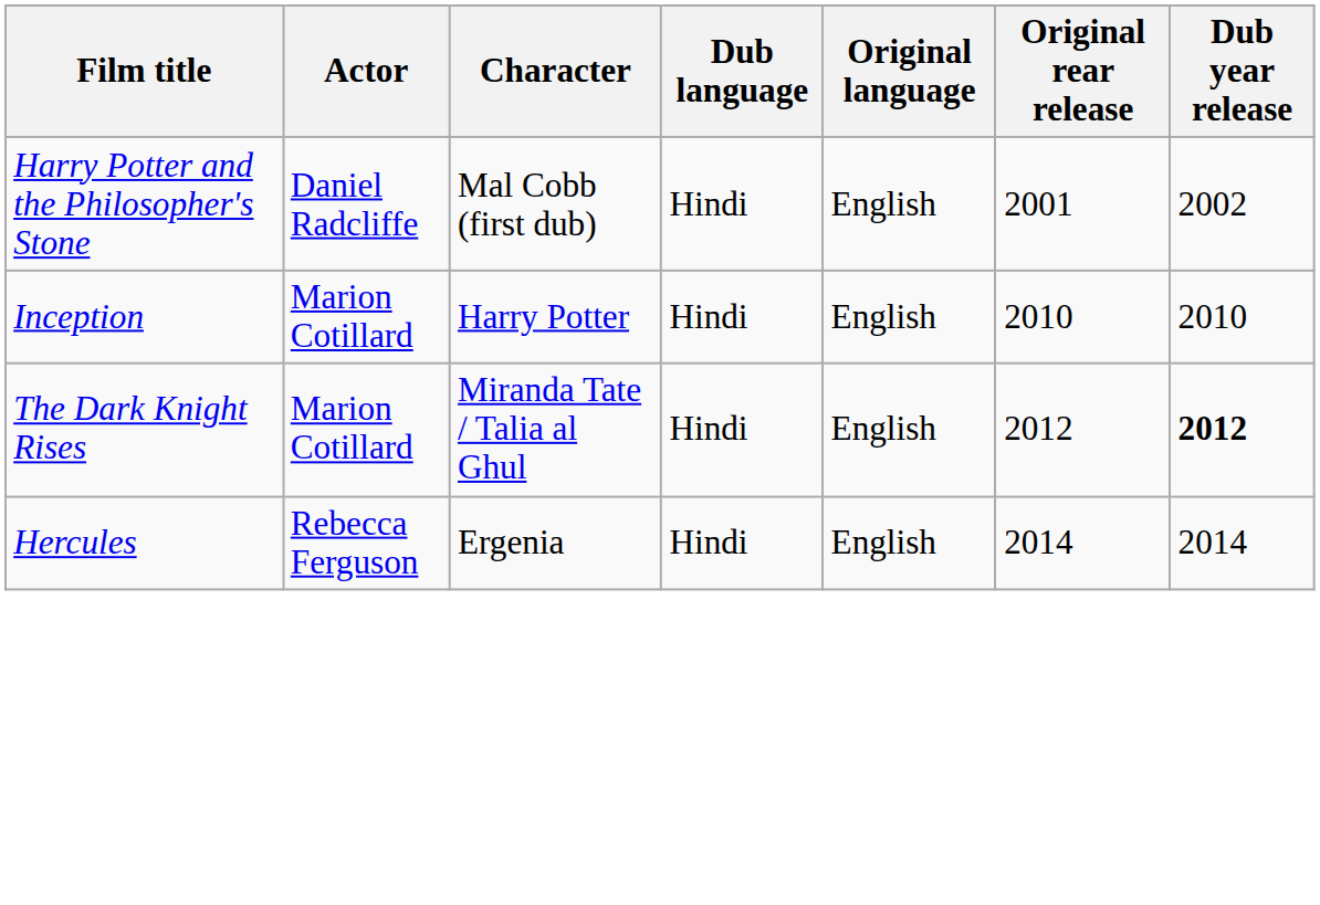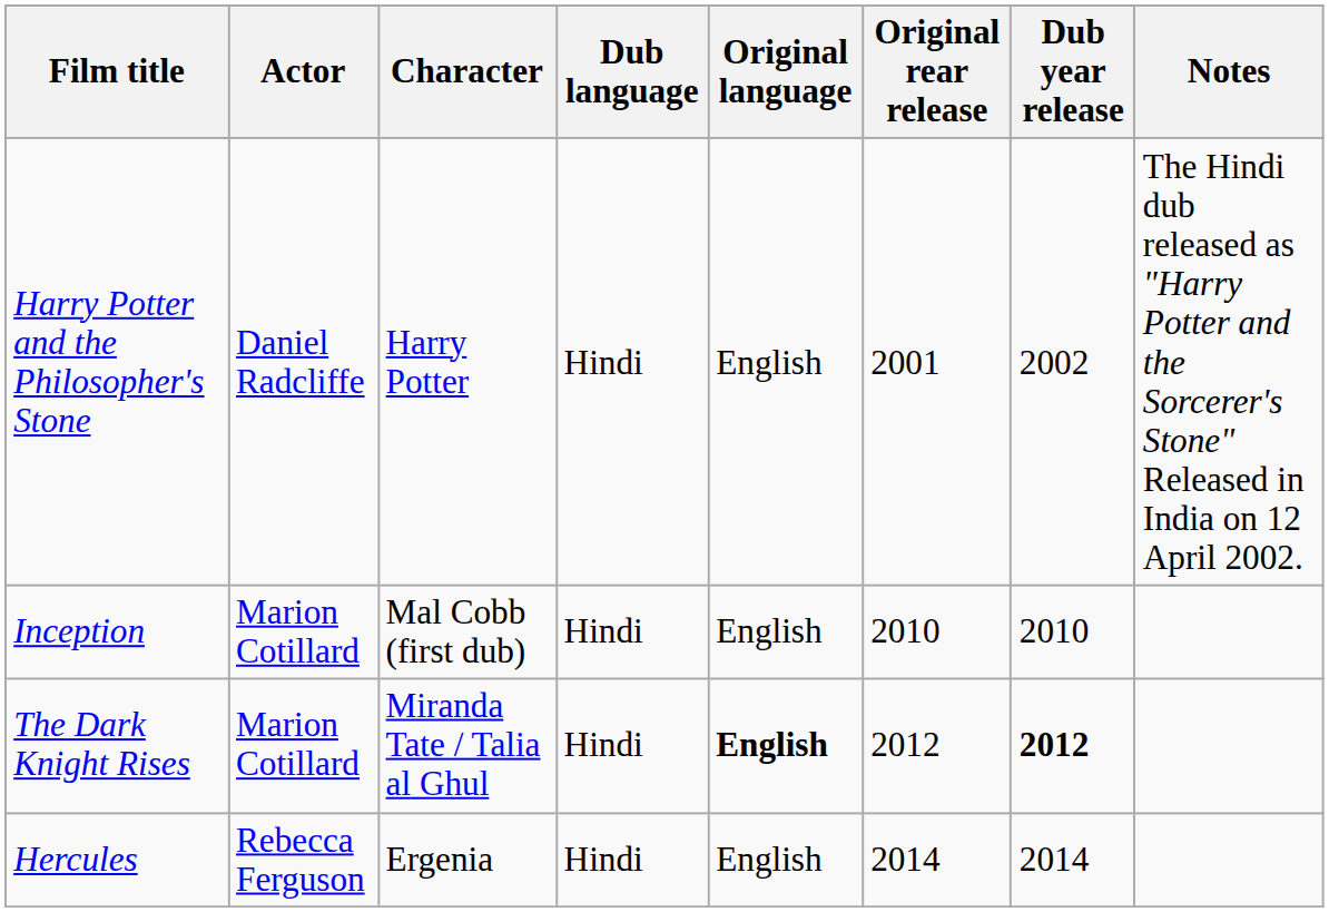+ column: Notes | The Hindi dub released as "Harry Potter and the Sorcerer's Stone" Released in India on 12 April 2002.
Harry Potter and the Philosopher's Stone | Character: Mal Cobb (first dub) -> Harry Potter
Inception | Character: Harry Potter -> Mal Cobb (first dub)
The Dark Knight Rises | Original language: normal -> bold
